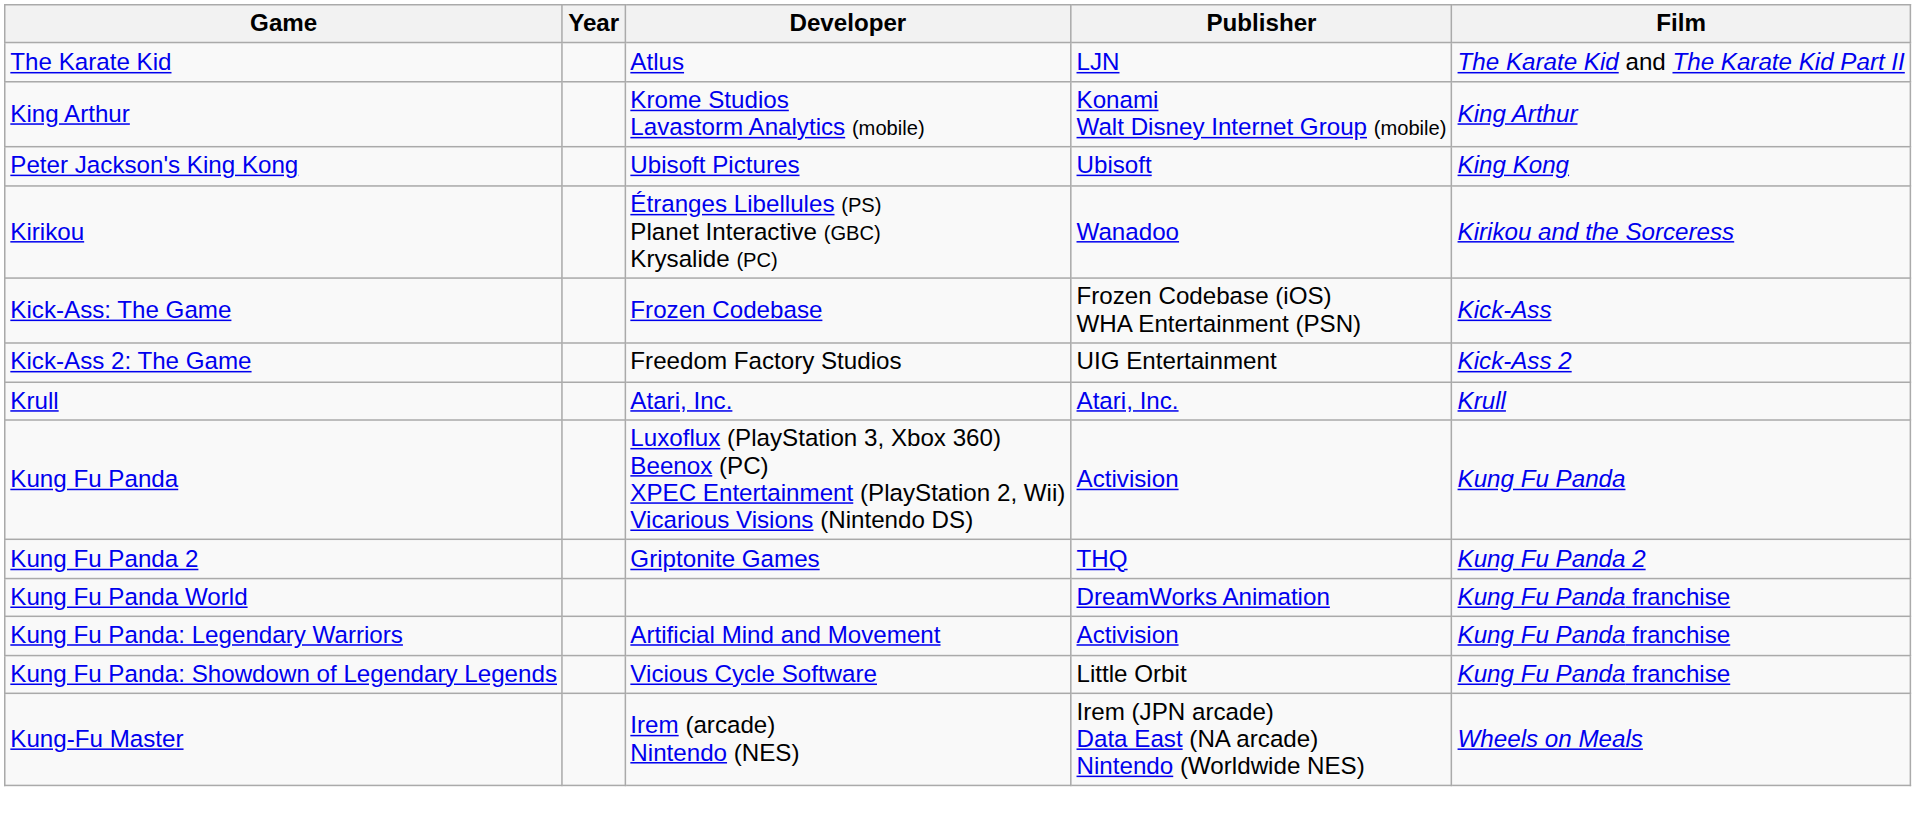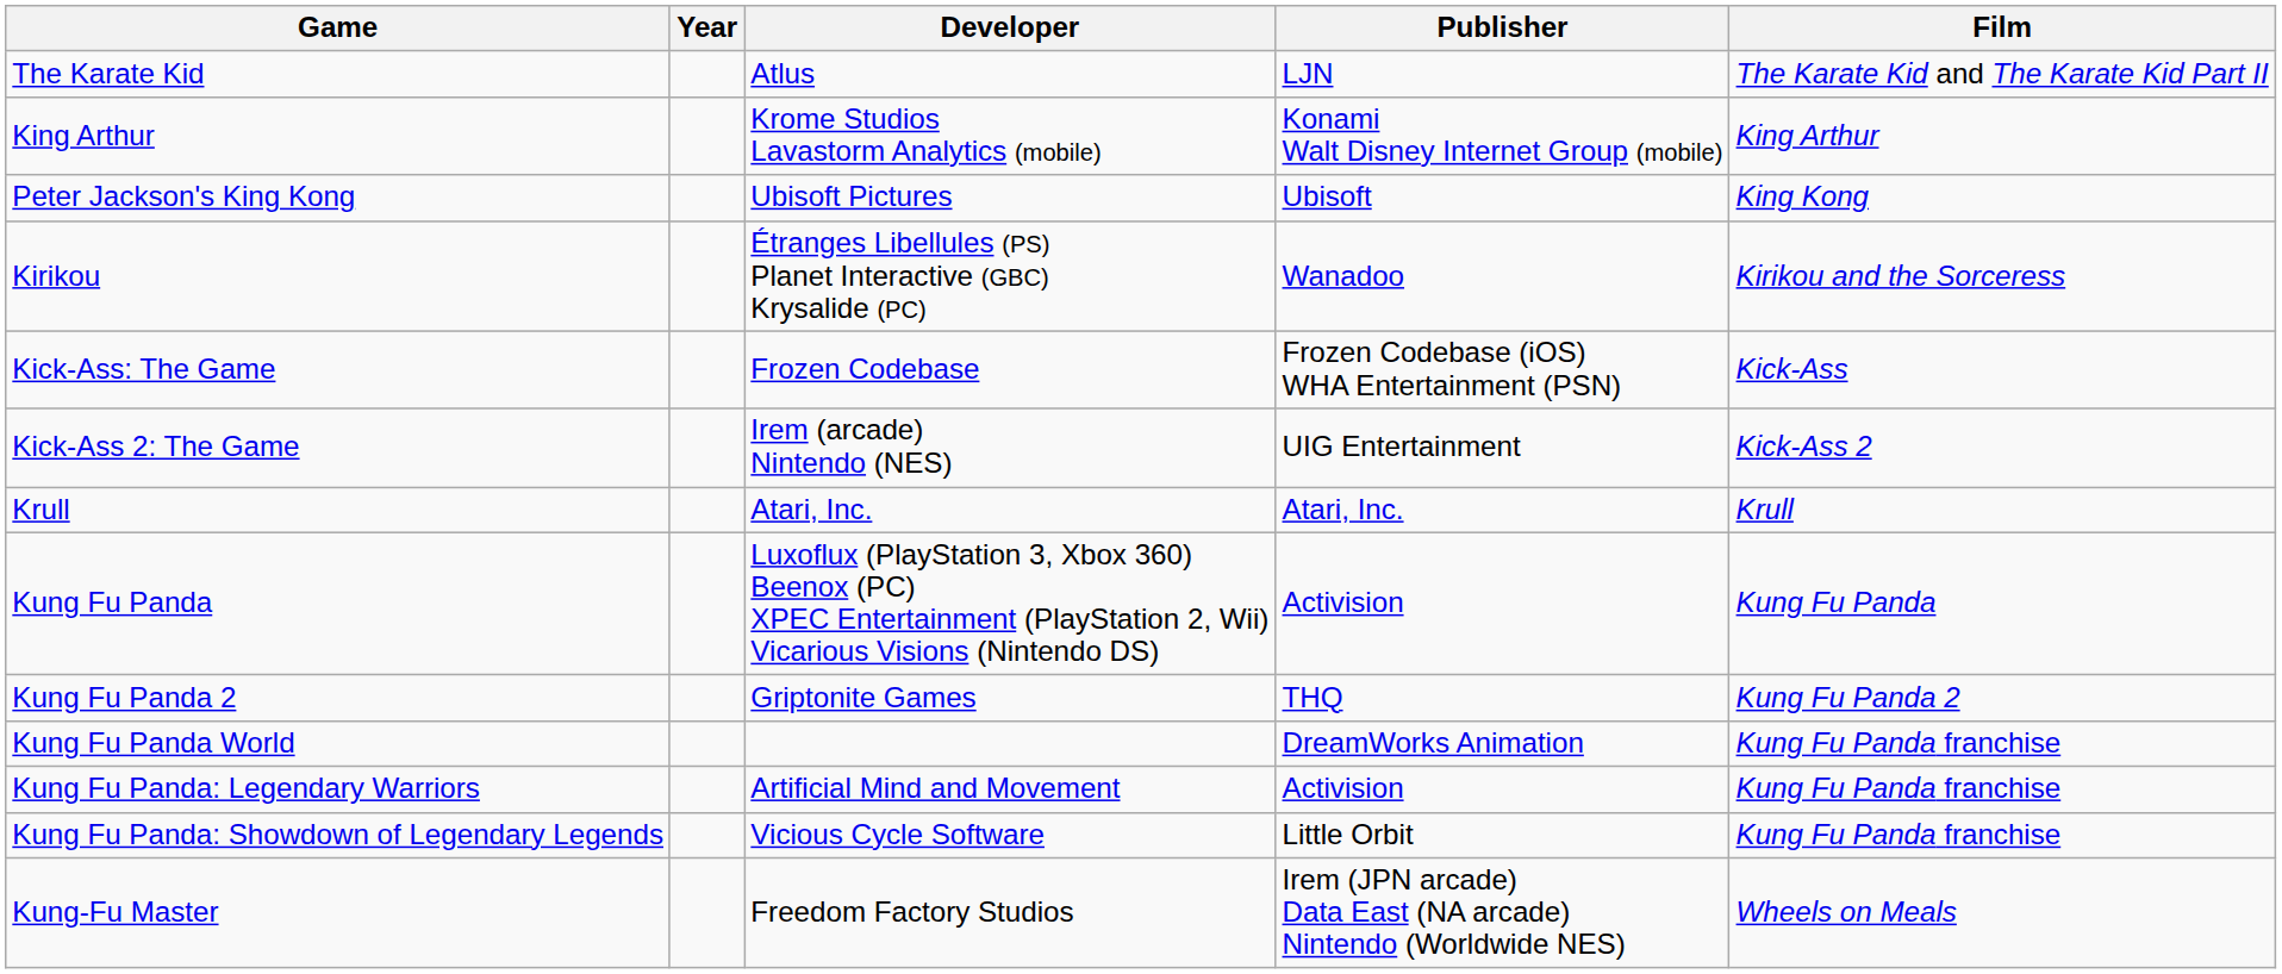Kick-Ass 2: The Game | Developer: Freedom Factory Studios -> Irem (arcade) Nintendo (NES)
Kung-Fu Master | Developer: Irem (arcade) Nintendo (NES) -> Freedom Factory Studios
